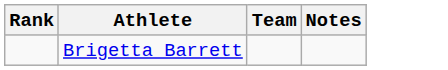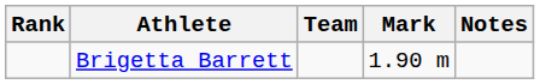+ column: Mark | 1.90 m
